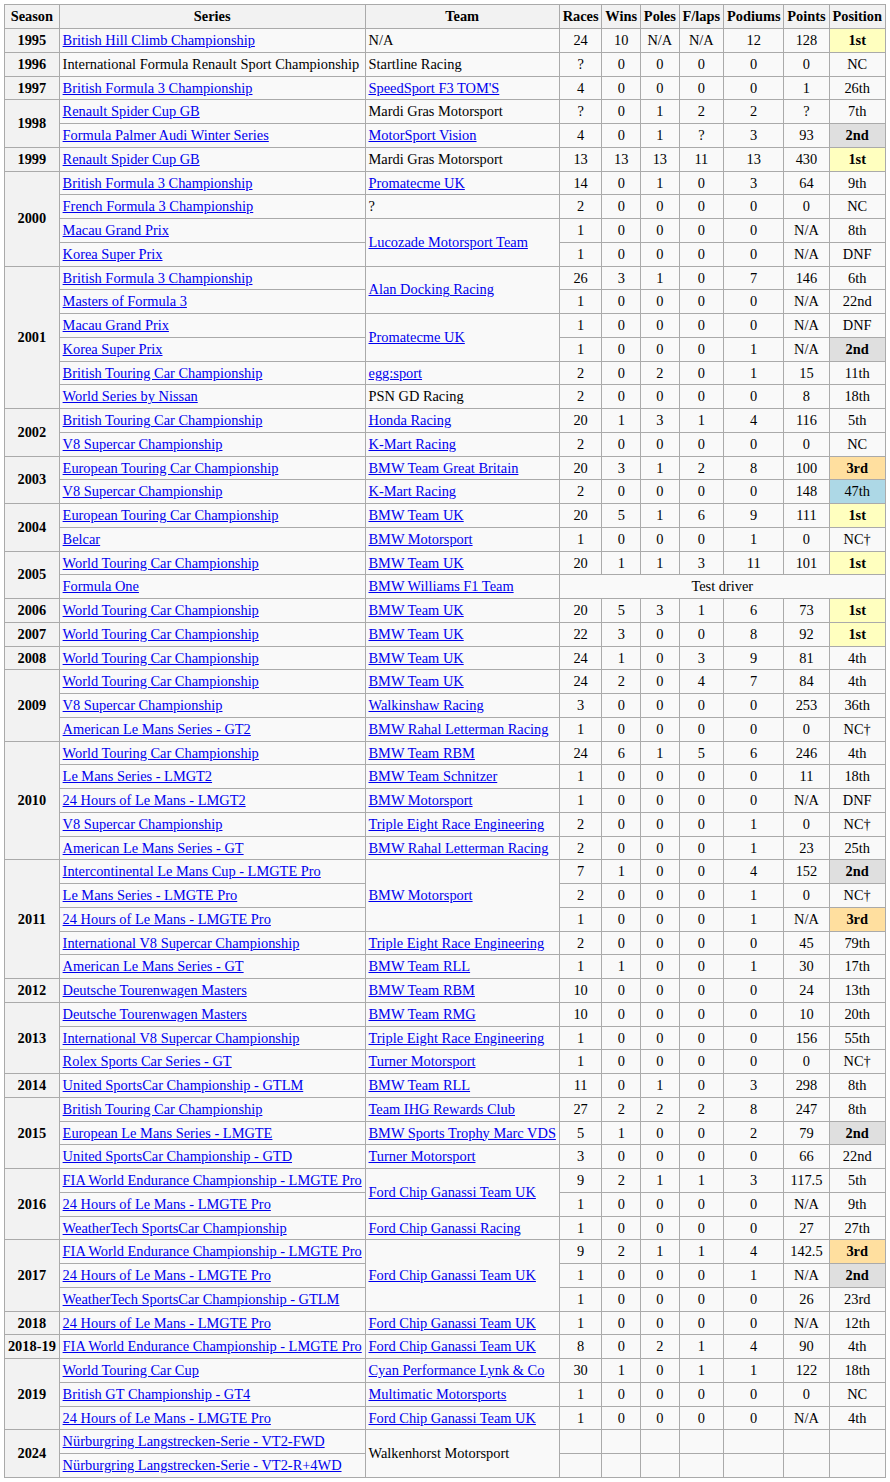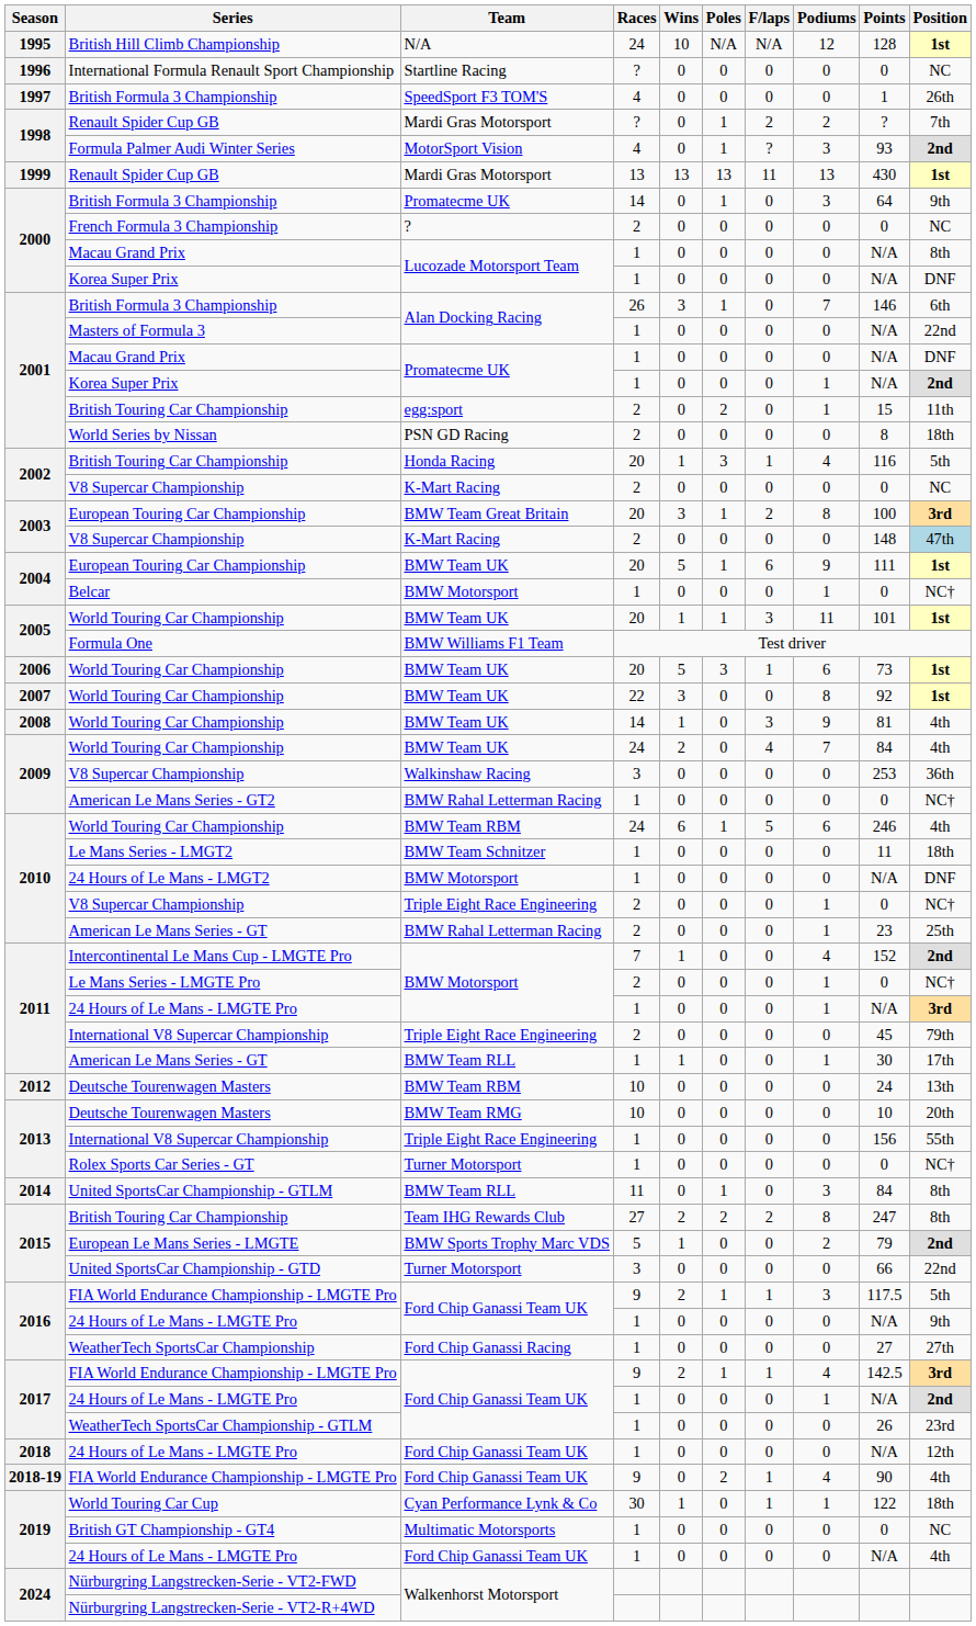2008 / World Touring Car Championship | Races: 24 -> 14
United SportsCar Championship - GTLM | Points: 298 -> 84
2018-19 / FIA World Endurance Championship - LMGTE Pro | Races: 8 -> 9
